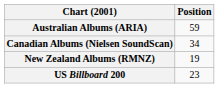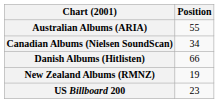Australian Albums (ARIA) | Position: 59 -> 55
+ row: Danish Albums (Hitlisten) | 66
